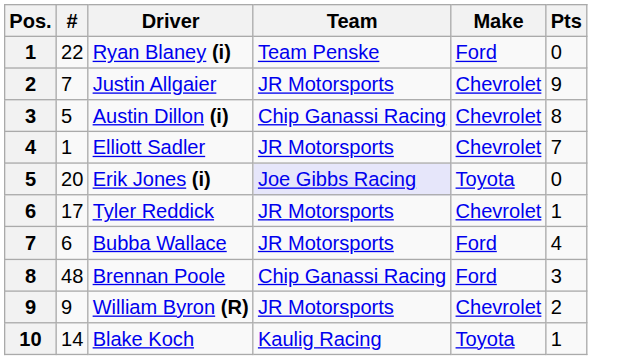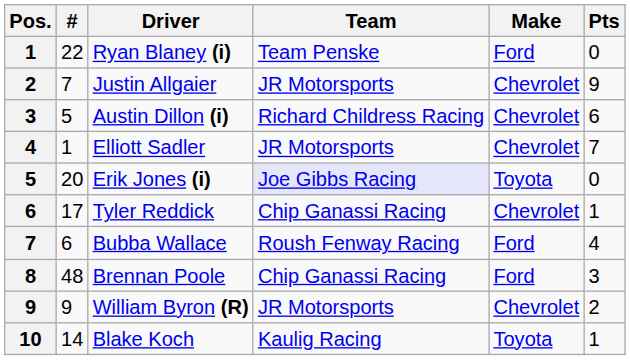Austin Dillon (i) | Team: Chip Ganassi Racing -> Richard Childress Racing
Austin Dillon (i) | Pts: 8 -> 6
Tyler Reddick | Team: JR Motorsports -> Chip Ganassi Racing
Bubba Wallace | Team: JR Motorsports -> Roush Fenway Racing
